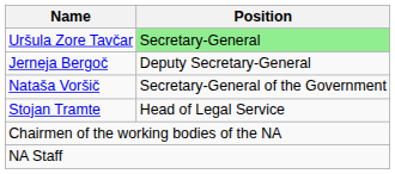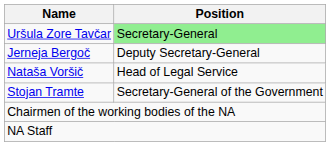Nataša Voršič | Position: Secretary-General of the Government -> Head of Legal Service
Stojan Tramte | Position: Head of Legal Service -> Secretary-General of the Government
